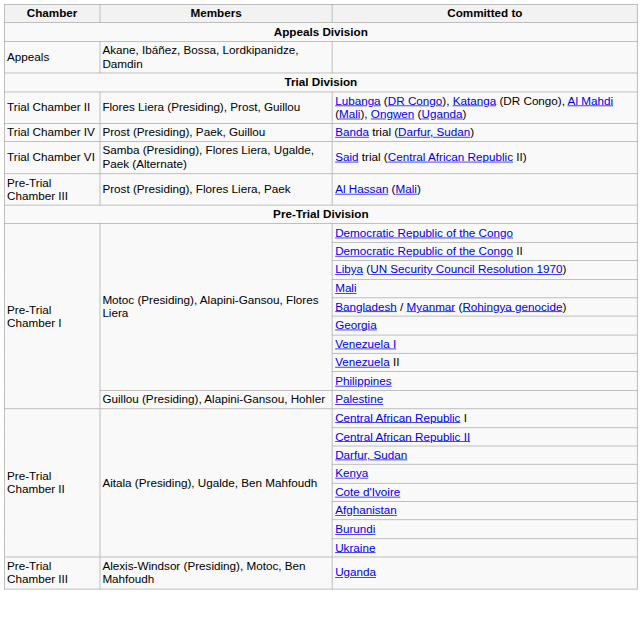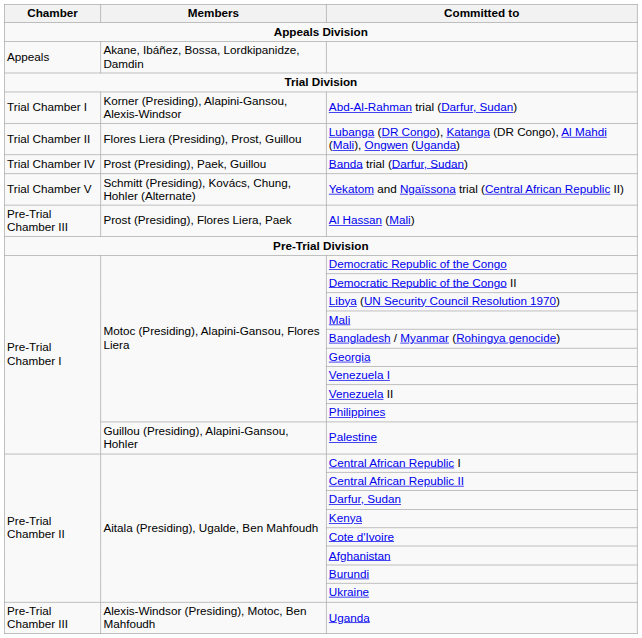+ row: Trial Chamber I | Korner (Presiding), Alapini-Gansou, Alexis-Windsor | Abd-Al-Rahman trial (Darfur, Sudan)
+ row: Trial Chamber V | Schmitt (Presiding), Kovács, Chung, Hohler (Alternate) | Yekatom and Ngaïssona trial (Central African Republic II)
- row: Trial Chamber VI | Samba (Presiding), Flores Liera, Ugalde, Paek (Alternate) | Said trial (Central African Republic II)
